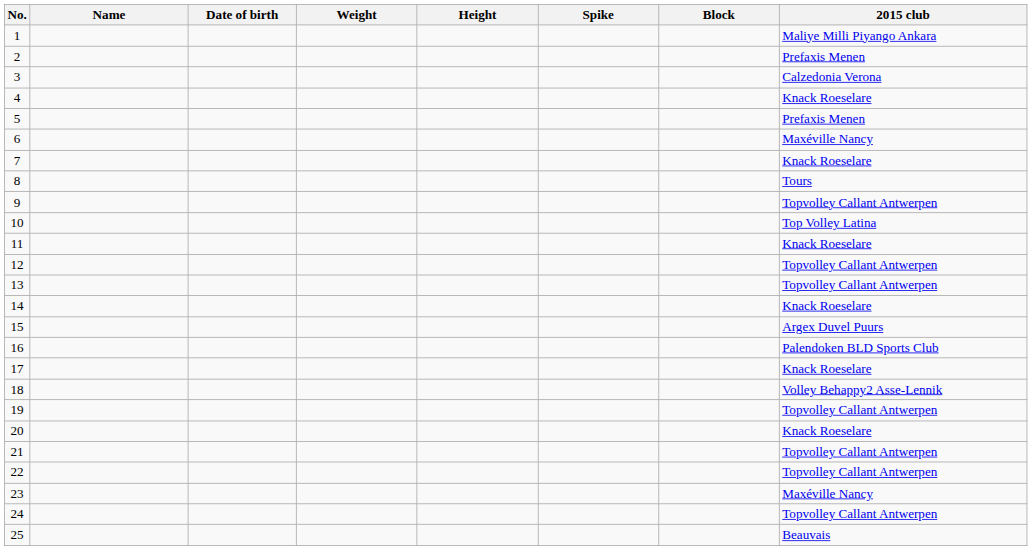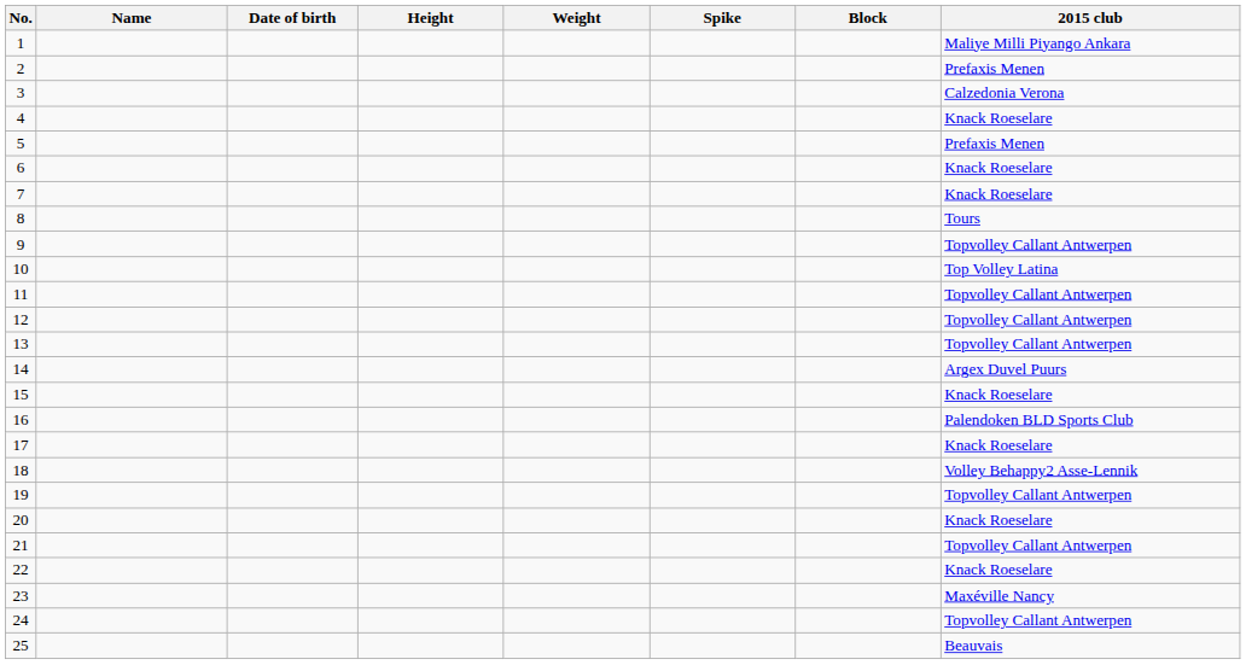columns swapped: Height <-> Weight
6 | 2015 club: Maxéville Nancy -> Knack Roeselare
11 | 2015 club: Knack Roeselare -> Topvolley Callant Antwerpen
14 | 2015 club: Knack Roeselare -> Argex Duvel Puurs
15 | 2015 club: Argex Duvel Puurs -> Knack Roeselare
22 | 2015 club: Topvolley Callant Antwerpen -> Knack Roeselare
